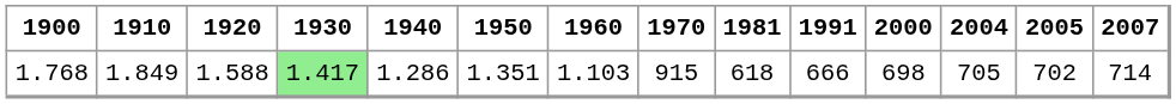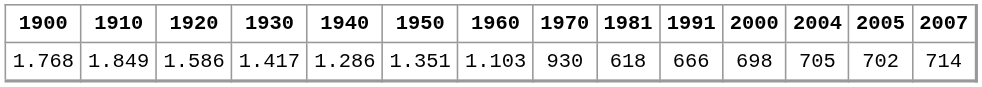1.768 | 1920: 1.588 -> 1.586
1.768 | 1930: lightgreen background -> no background
1.768 | 1970: 915 -> 930
